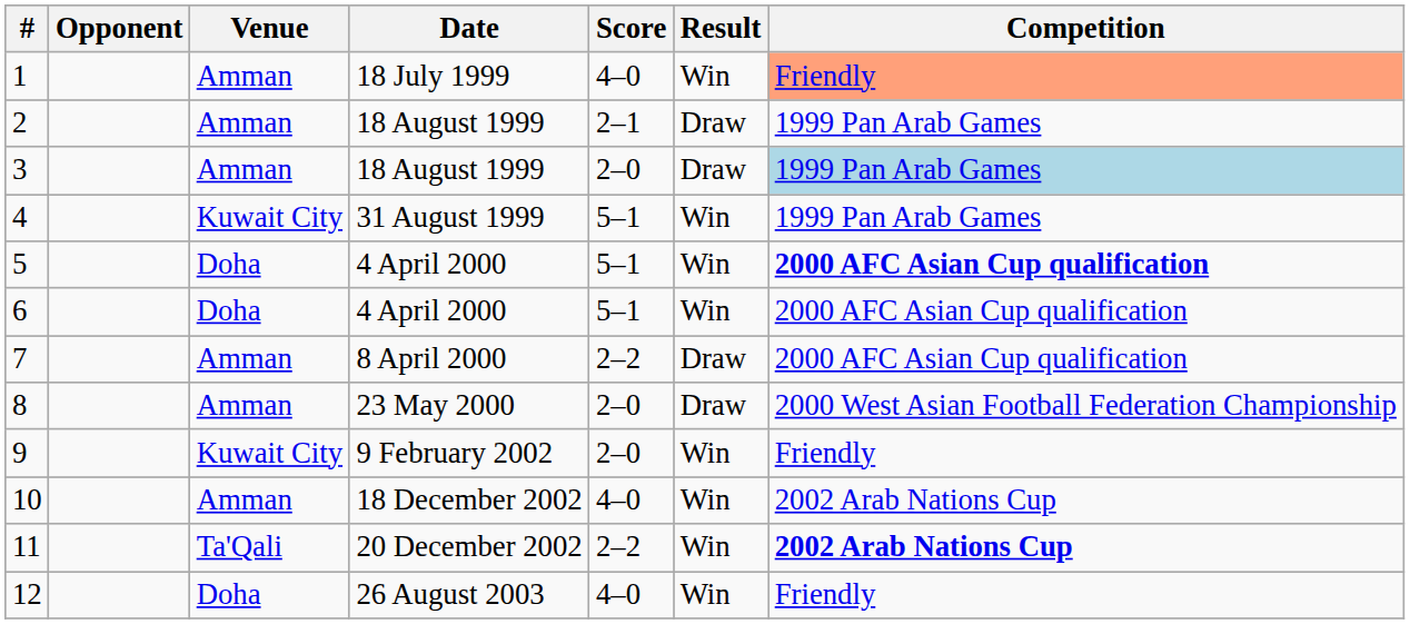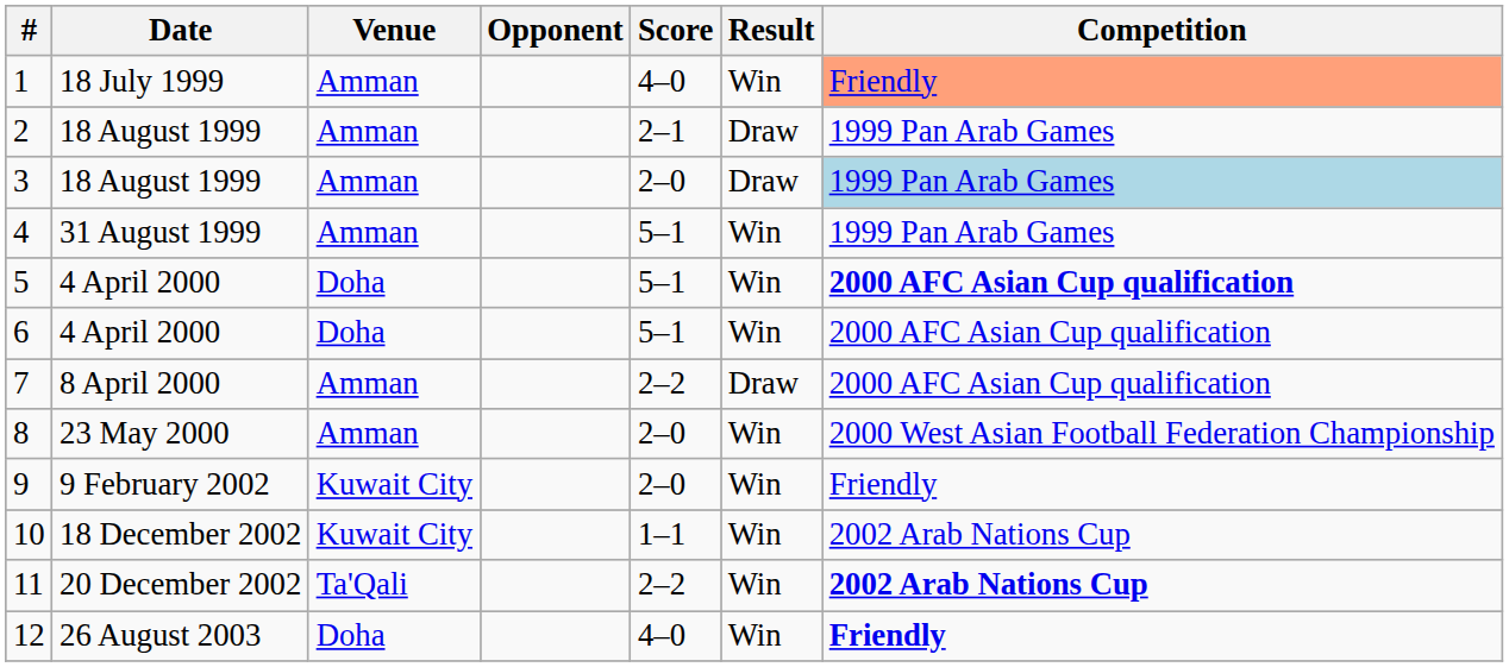columns swapped: Date <-> Opponent
4 | Venue: Kuwait City -> Amman
8 | Result: Draw -> Win
10 | Venue: Amman -> Kuwait City
10 | Score: 4–0 -> 1–1
12 | Competition: normal -> bold
